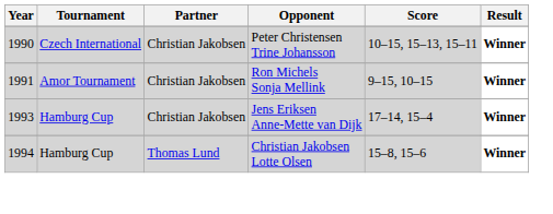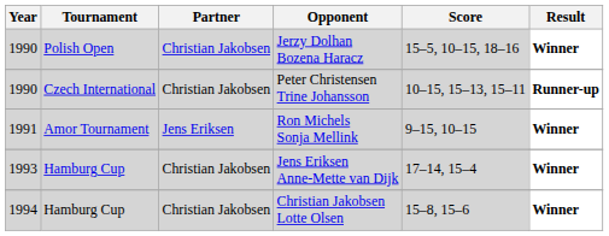+ row: 1990 | Polish Open | Christian Jakobsen | Jerzy Dolhan Bozena Haracz | 15–5, 10–15, 18–16 | Winner
Peter Christensen Trine Johansson | Result: Winner -> Runner-up
Ron Michels Sonja Mellink | Partner: Christian Jakobsen -> Jens Eriksen
Christian Jakobsen Lotte Olsen | Partner: Thomas Lund -> Christian Jakobsen
